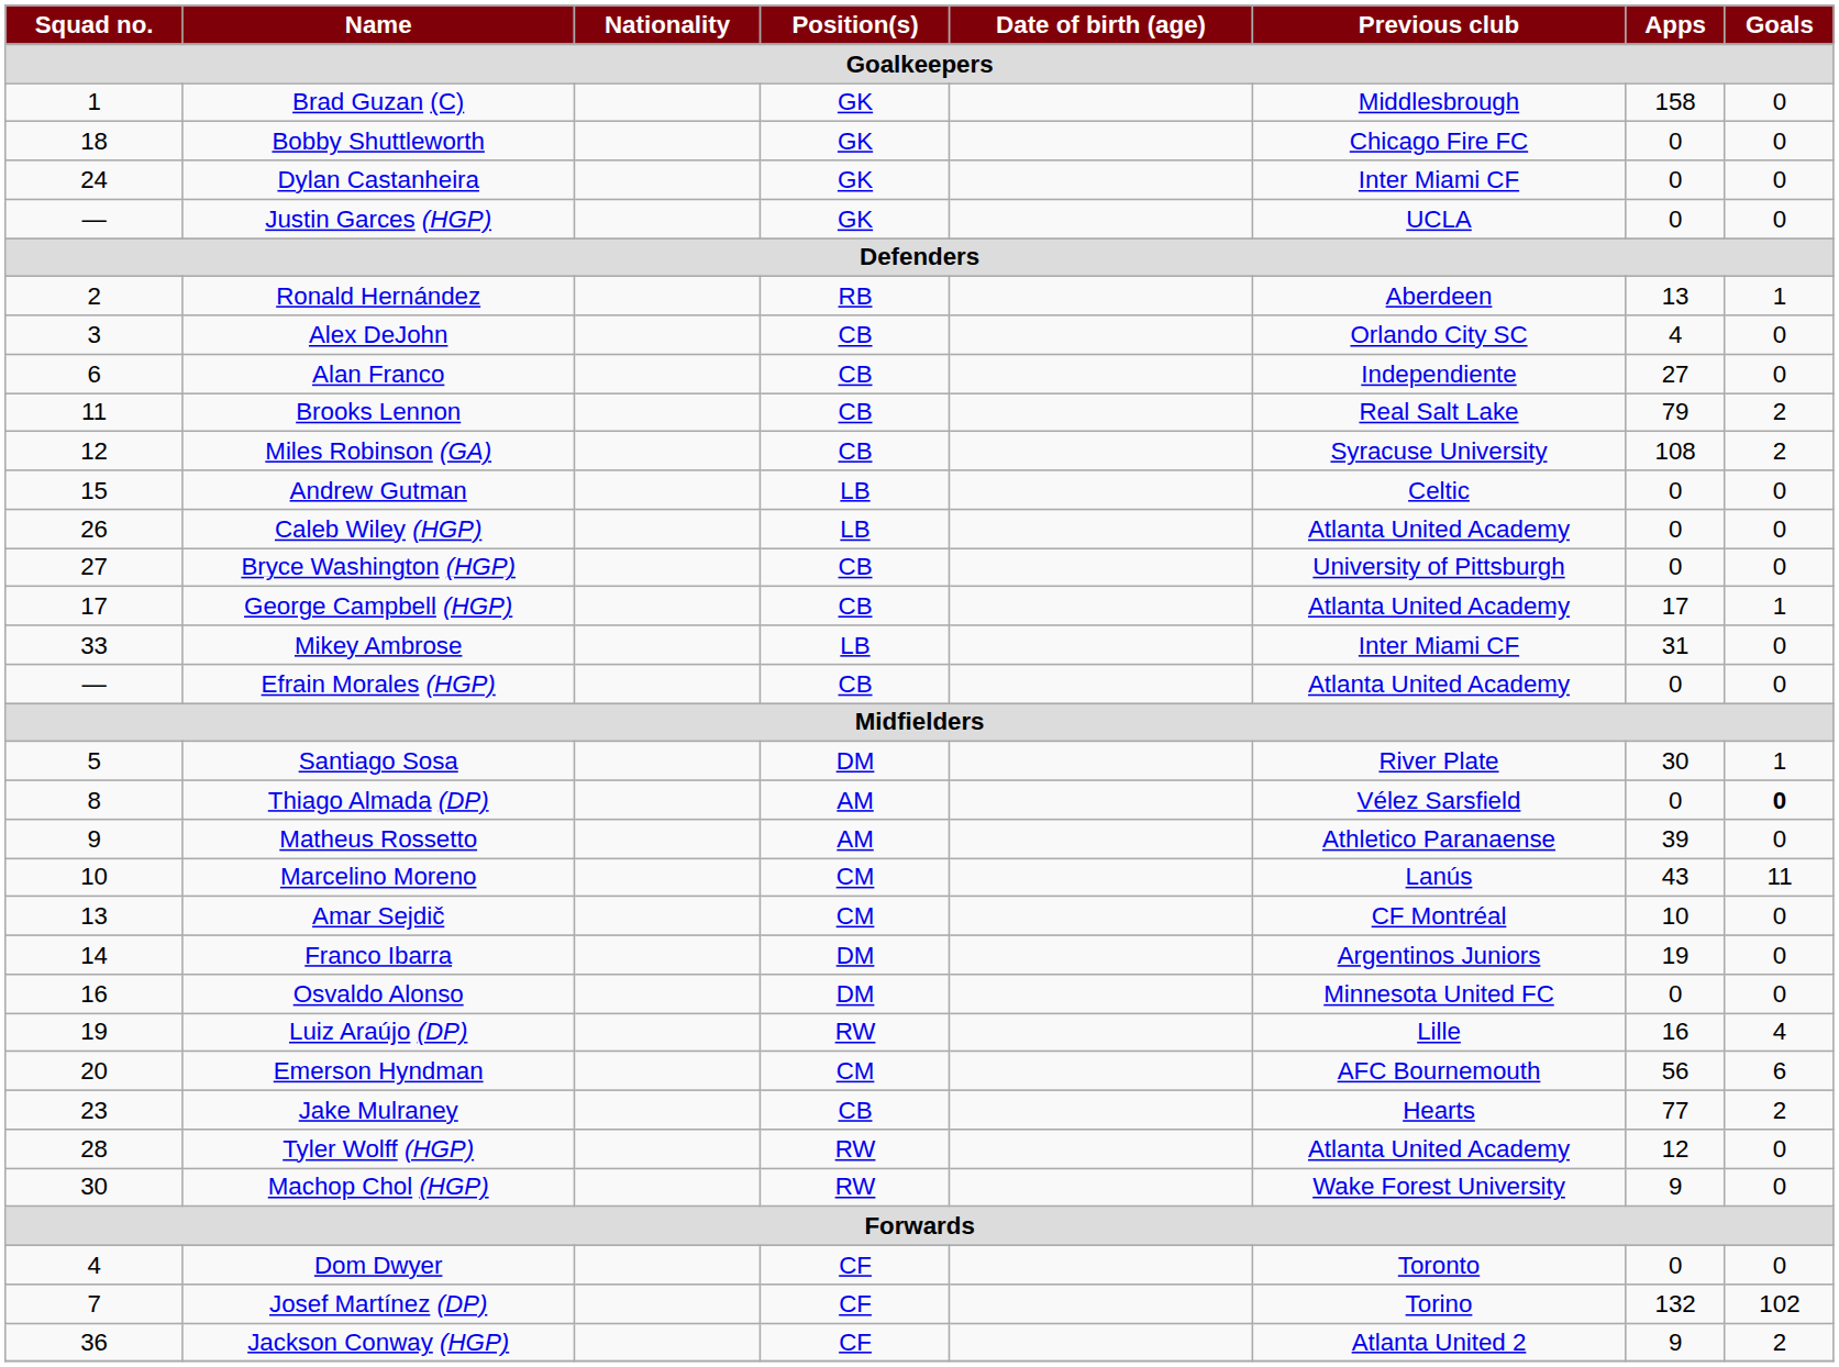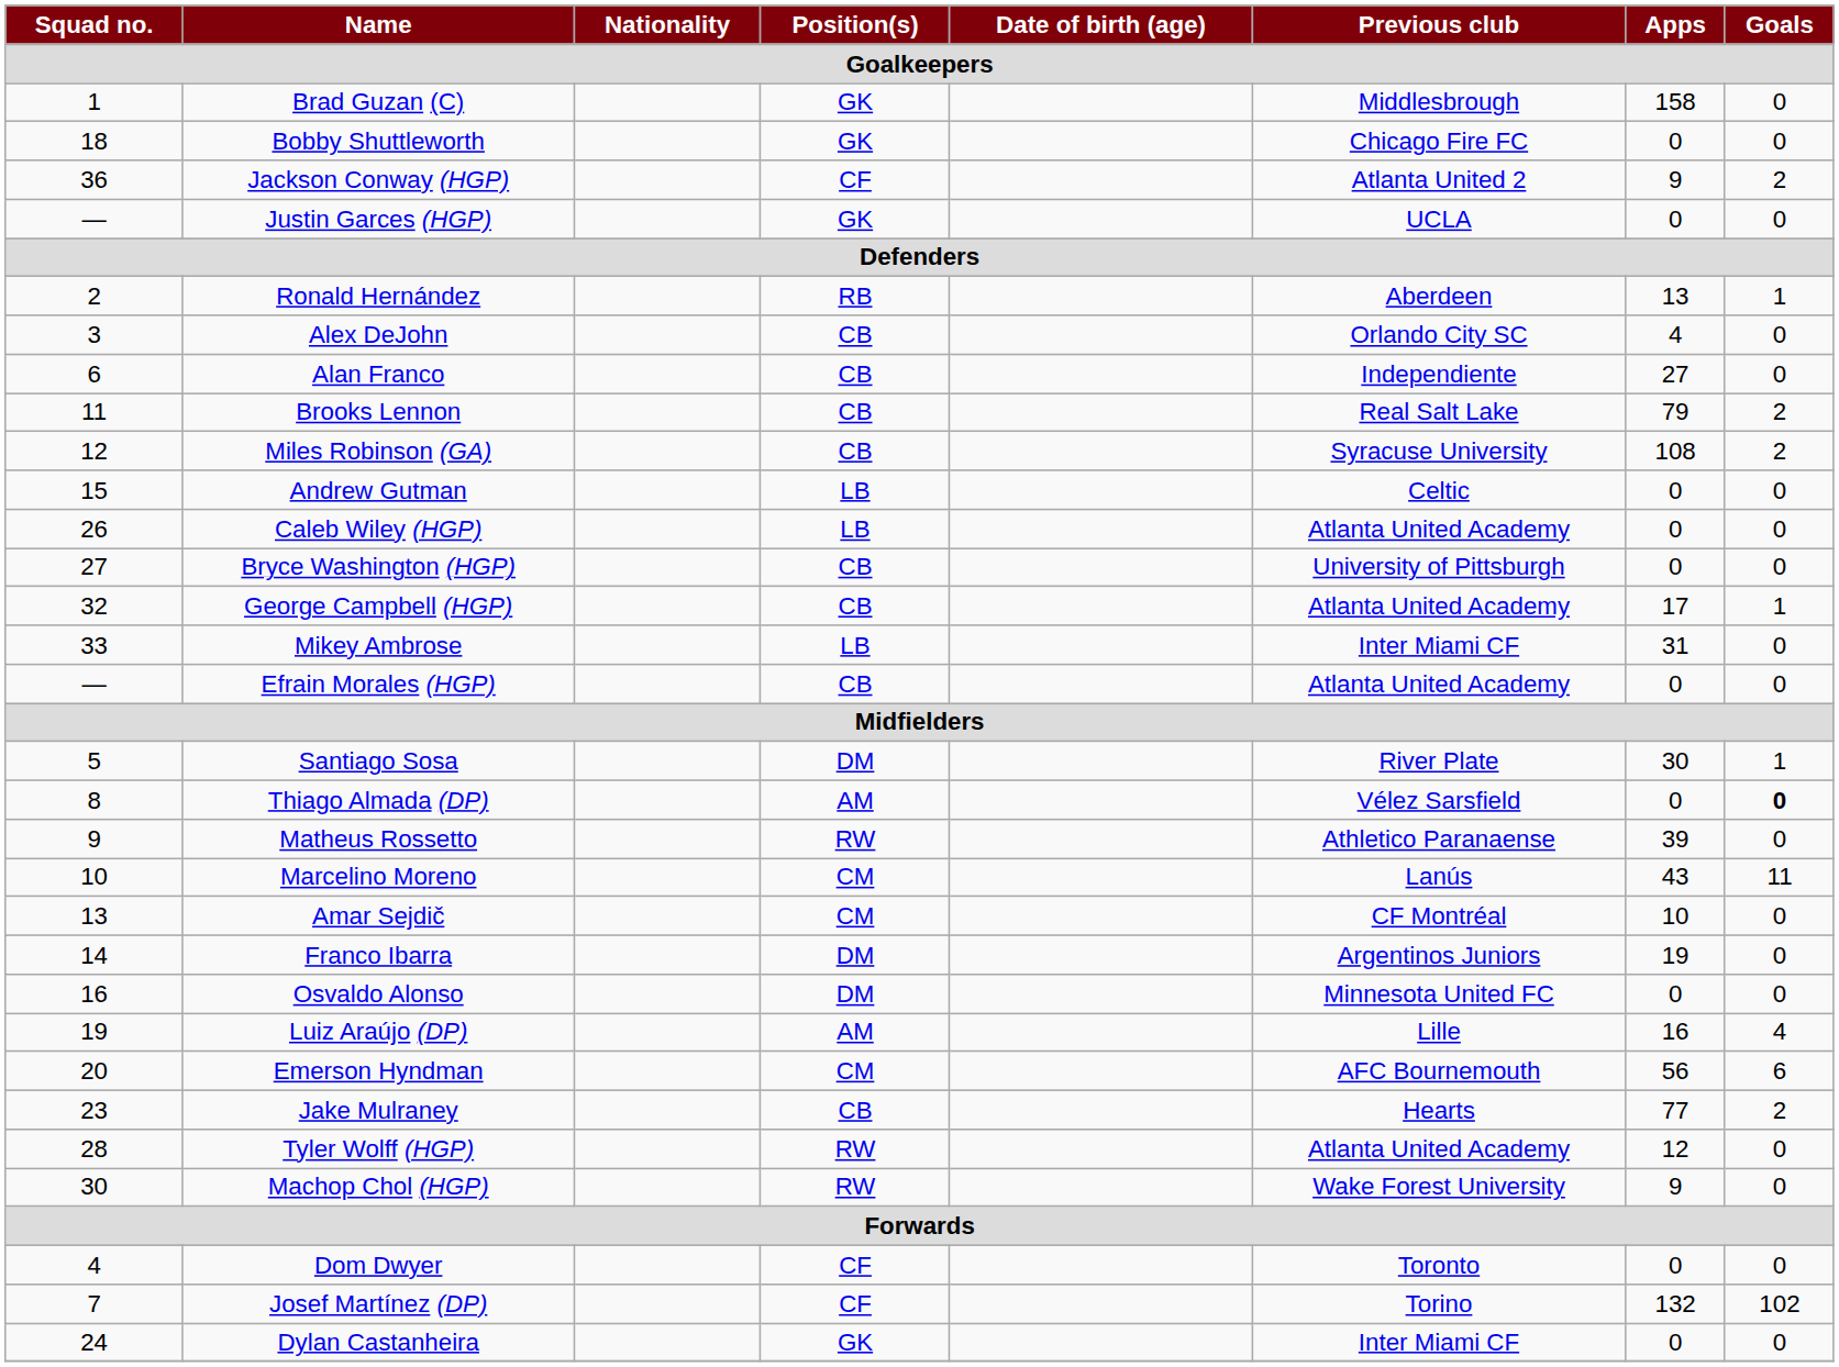rows swapped: Dylan Castanheira <-> Jackson Conway (HGP)
George Campbell (HGP) | Squad no.: 17 -> 32
Matheus Rossetto | Position(s): AM -> RW
Luiz Araújo (DP) | Position(s): RW -> AM
